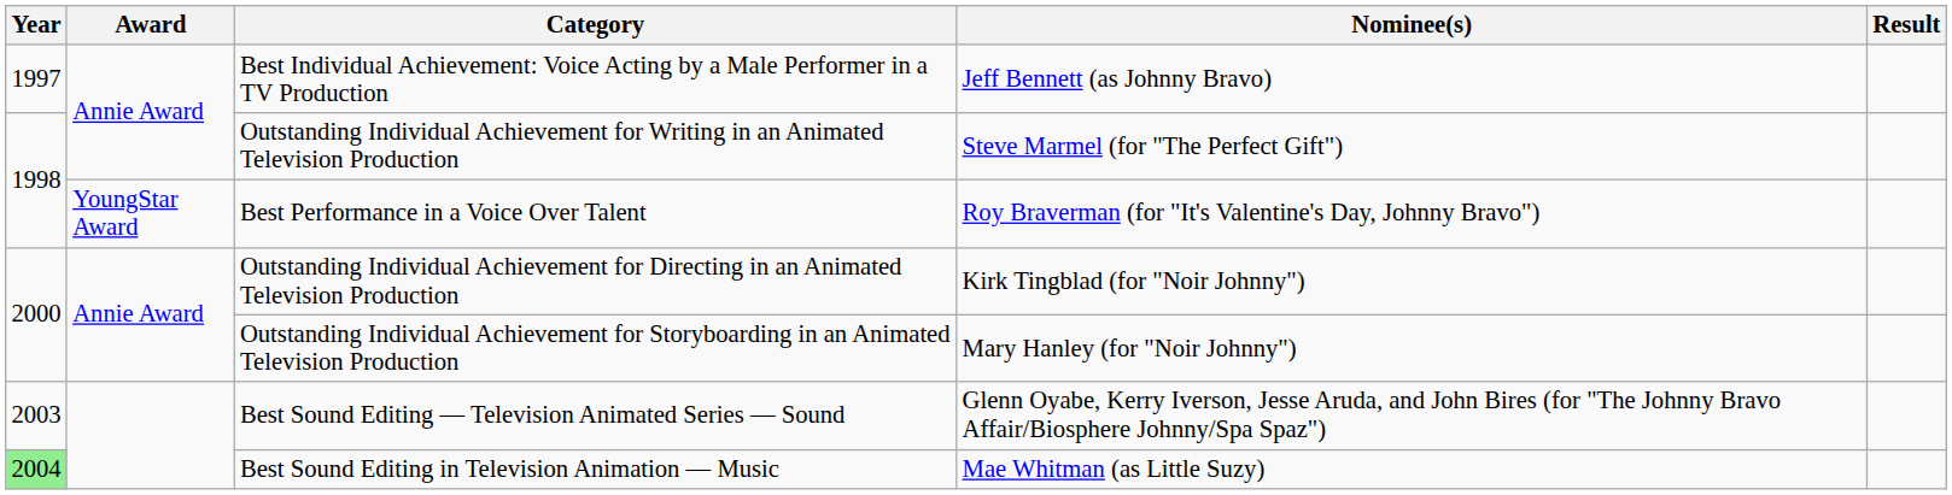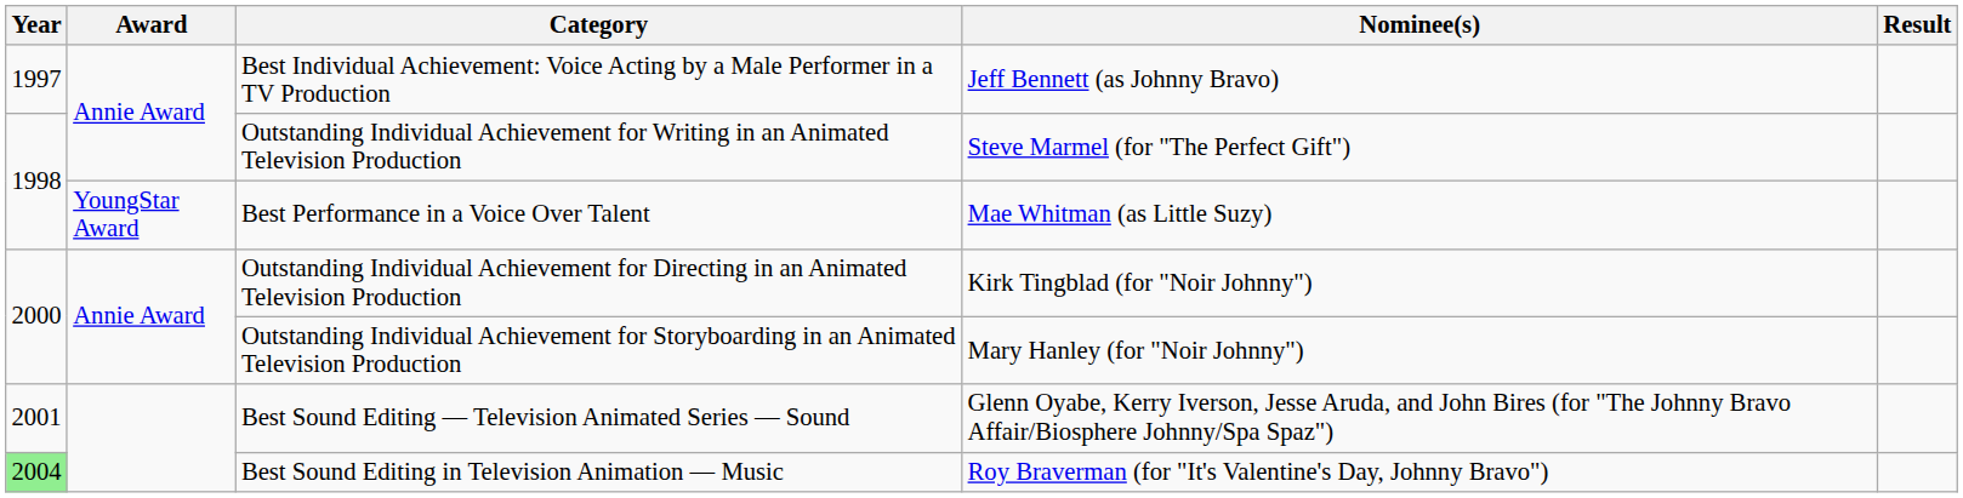Best Performance in a Voice Over Talent | Nominee(s): Roy Braverman (for "It's Valentine's Day, Johnny Bravo") -> Mae Whitman (as Little Suzy)
Best Sound Editing — Television Animated Series — Sound | Year: 2003 -> 2001
Best Sound Editing in Television Animation — Music | Nominee(s): Mae Whitman (as Little Suzy) -> Roy Braverman (for "It's Valentine's Day, Johnny Bravo")
